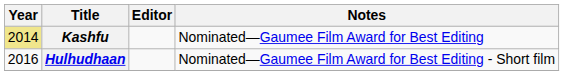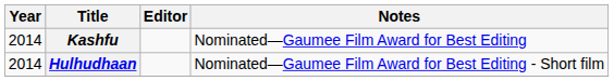Kashfu | Year: khaki background -> no background
Hulhudhaan | Year: 2016 -> 2014
